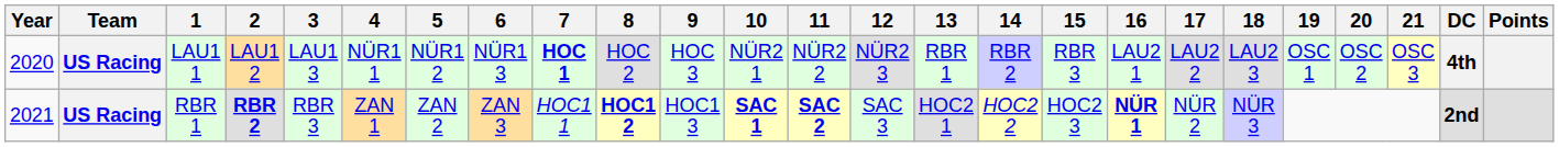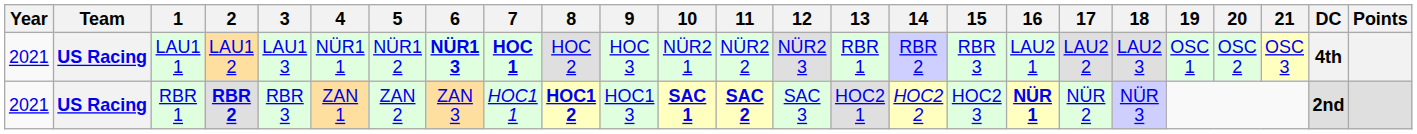LAU1 1 | Year: 2020 -> 2021
LAU1 1 | 6: normal -> bold
